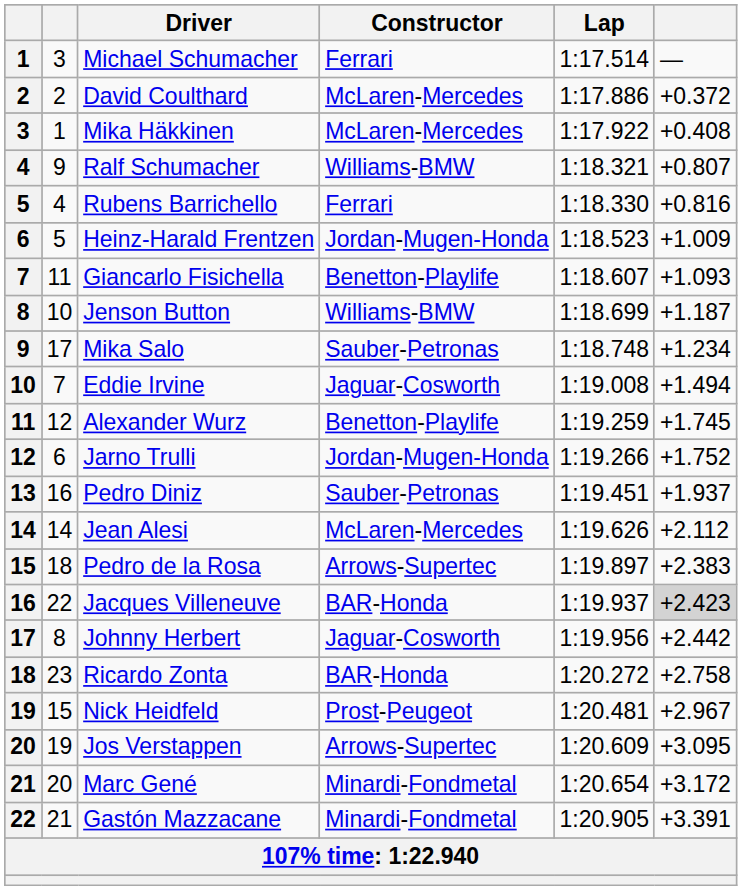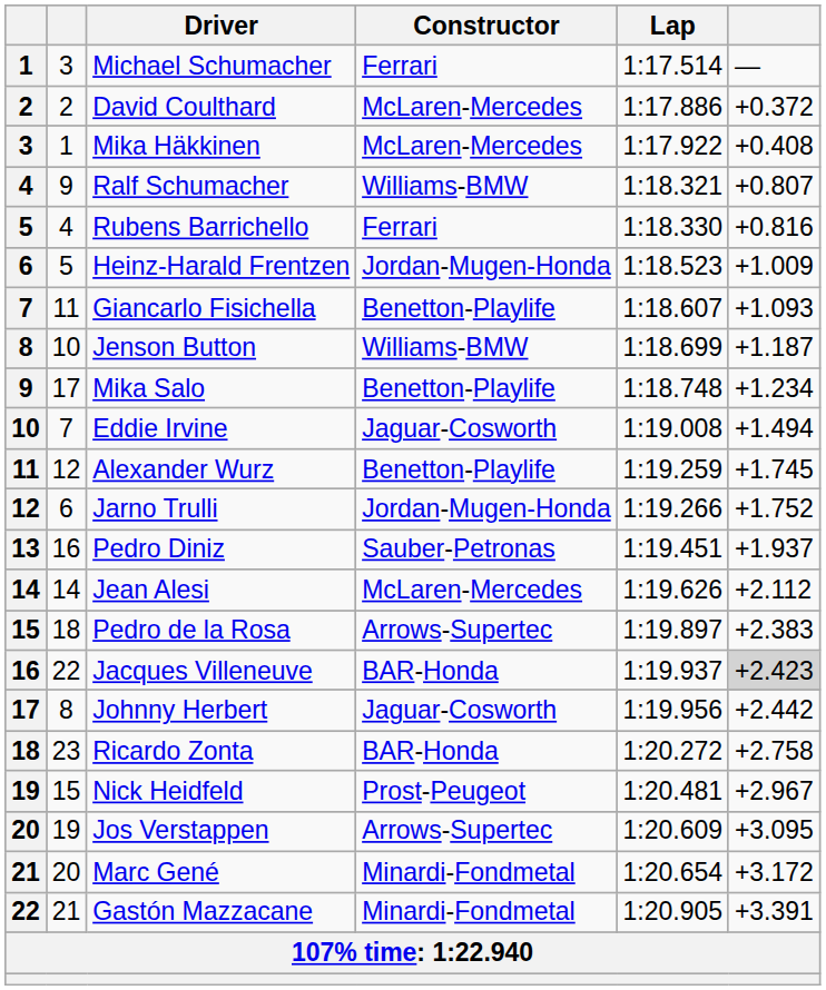Mika Salo | Constructor: Sauber-Petronas -> Benetton-Playlife
